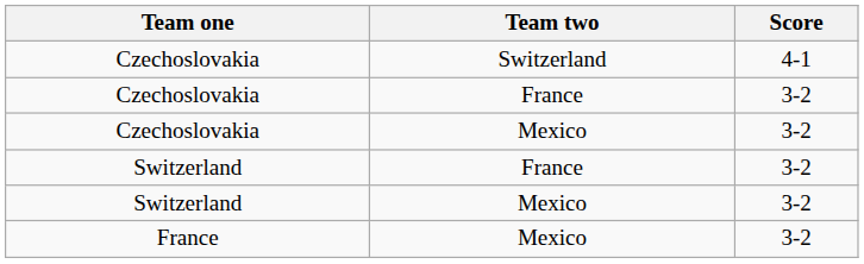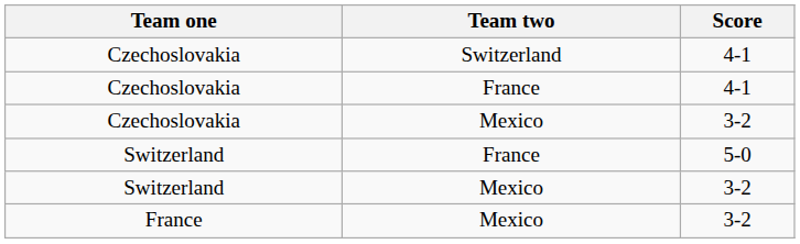Czechoslovakia / France | Score: 3-2 -> 4-1
Switzerland / France | Score: 3-2 -> 5-0
